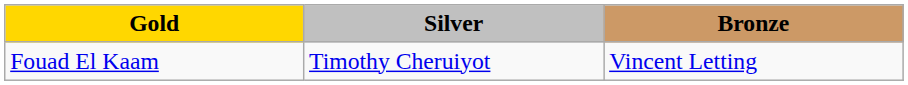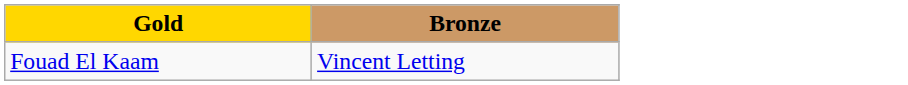- column: Silver | Timothy Cheruiyot
